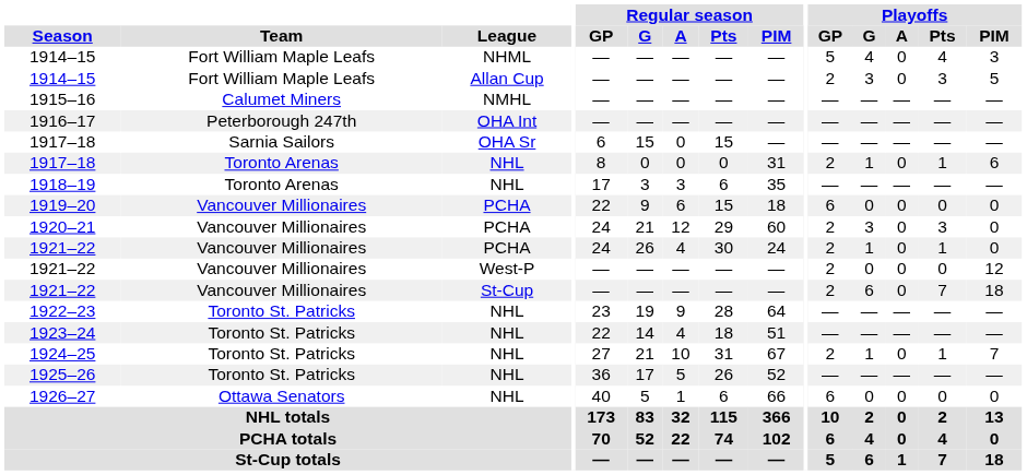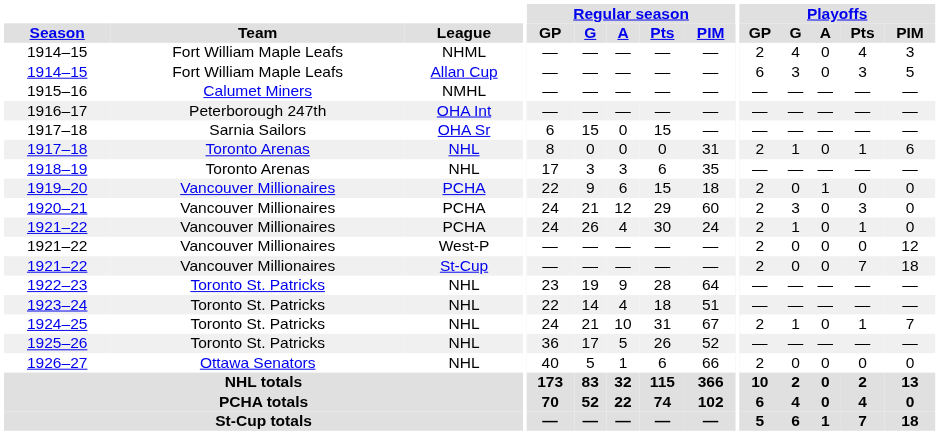1914–15 / NHML | Playoffs / GP: 5 -> 2
1914–15 / Allan Cup | Playoffs / GP: 2 -> 6
1919–20 | Playoffs / GP: 6 -> 2
1919–20 | Playoffs / A: 0 -> 1
1921–22 / St-Cup | Playoffs / G: 6 -> 0
1924–25 | Regular season / GP: 27 -> 24
1926–27 | Playoffs / GP: 6 -> 2
